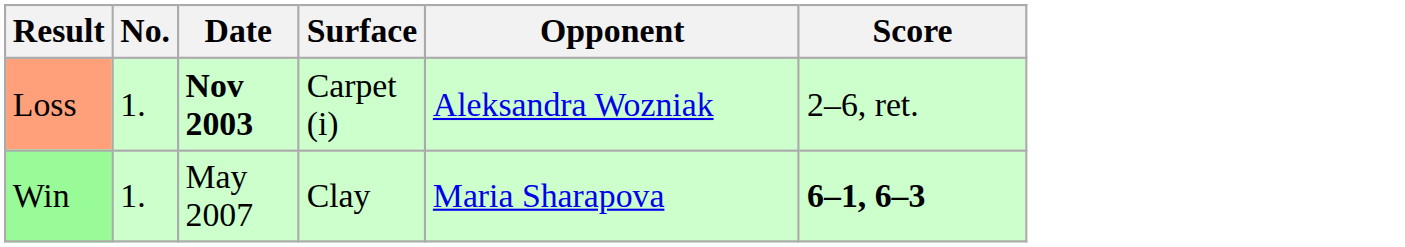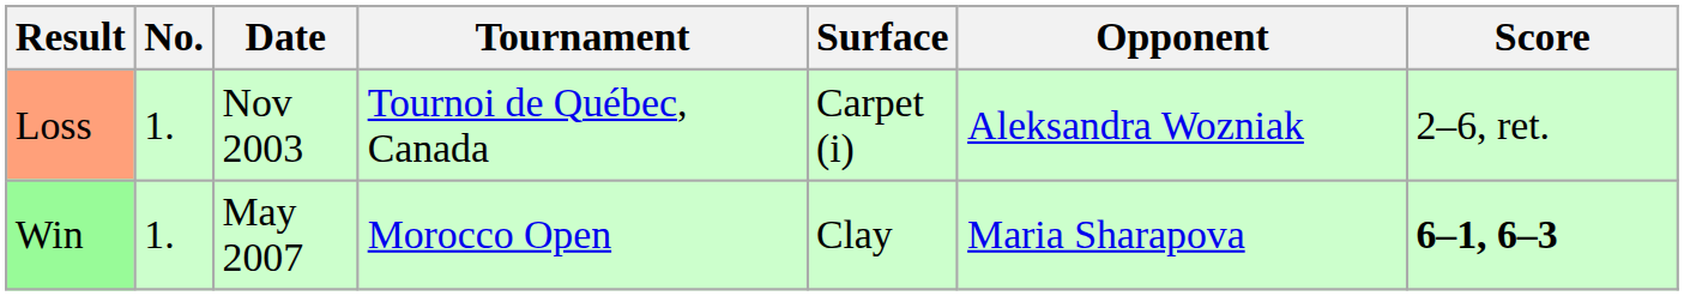+ column: Tournament | Tournoi de Québec, Canada | Morocco Open
Loss | Date: bold -> normal
